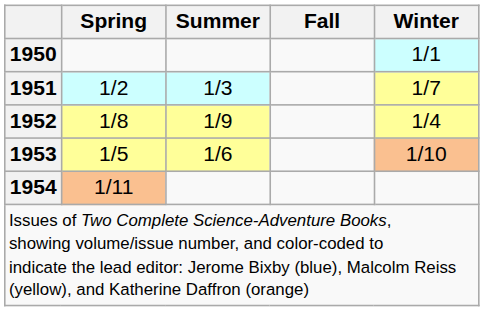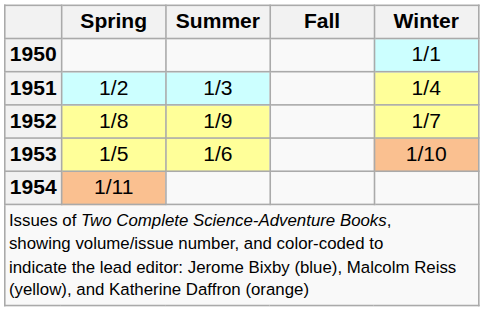1951 | Winter: 1/7 -> 1/4
1952 | Winter: 1/4 -> 1/7
